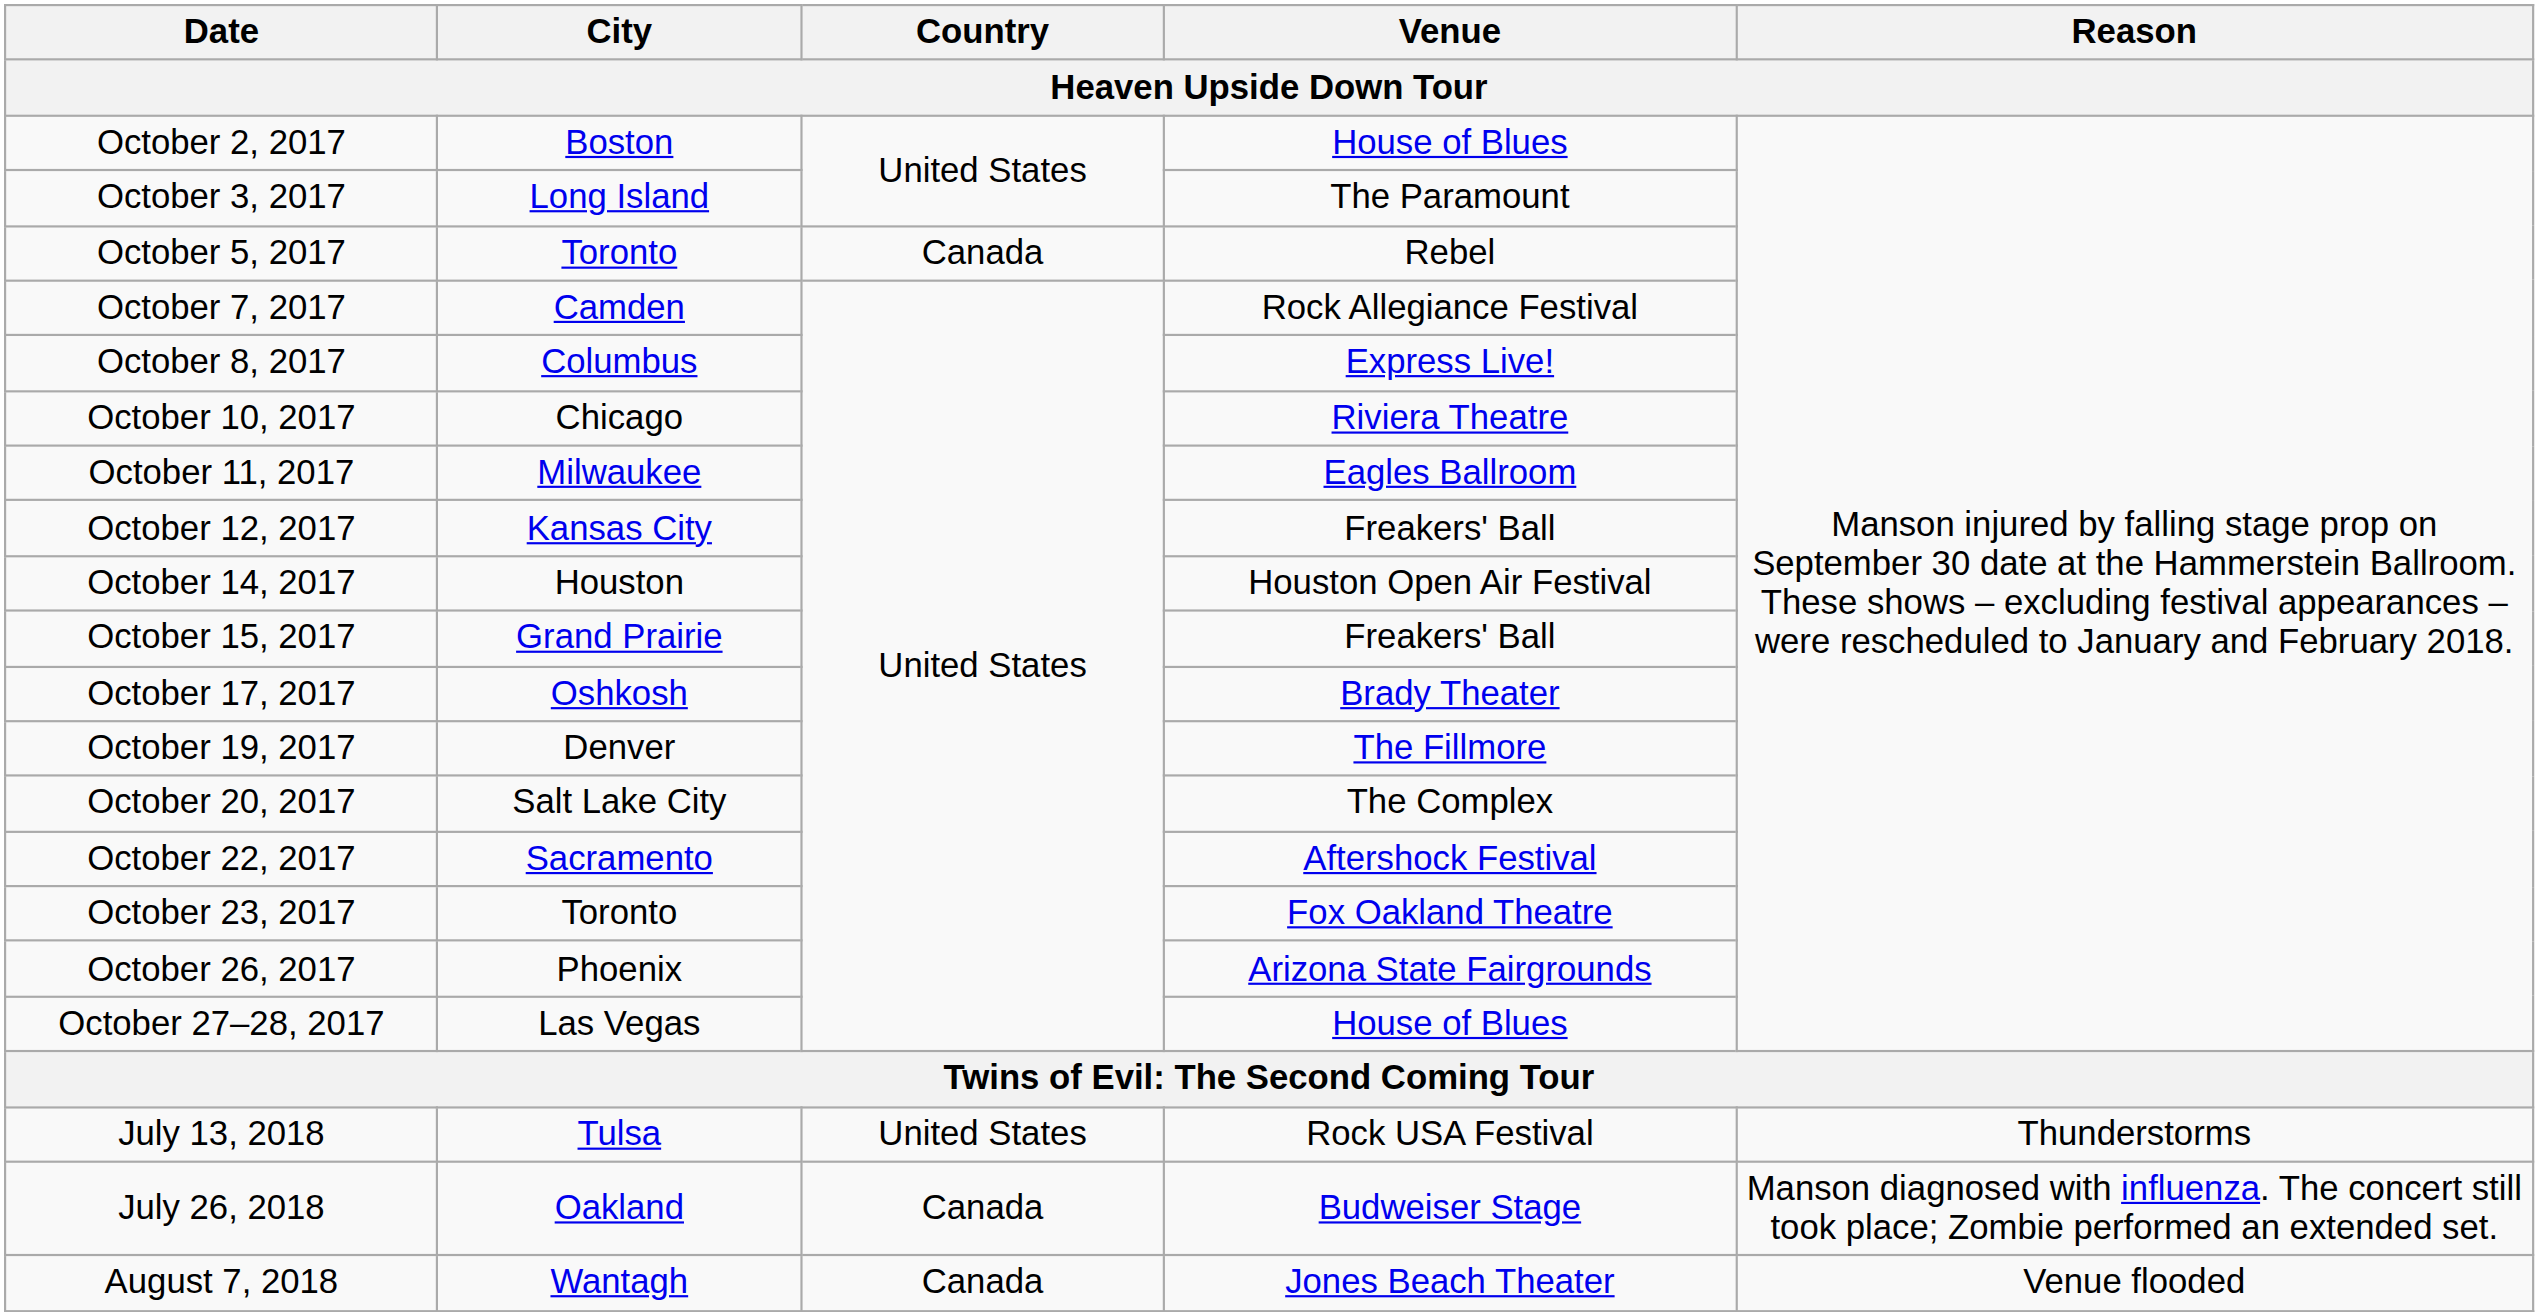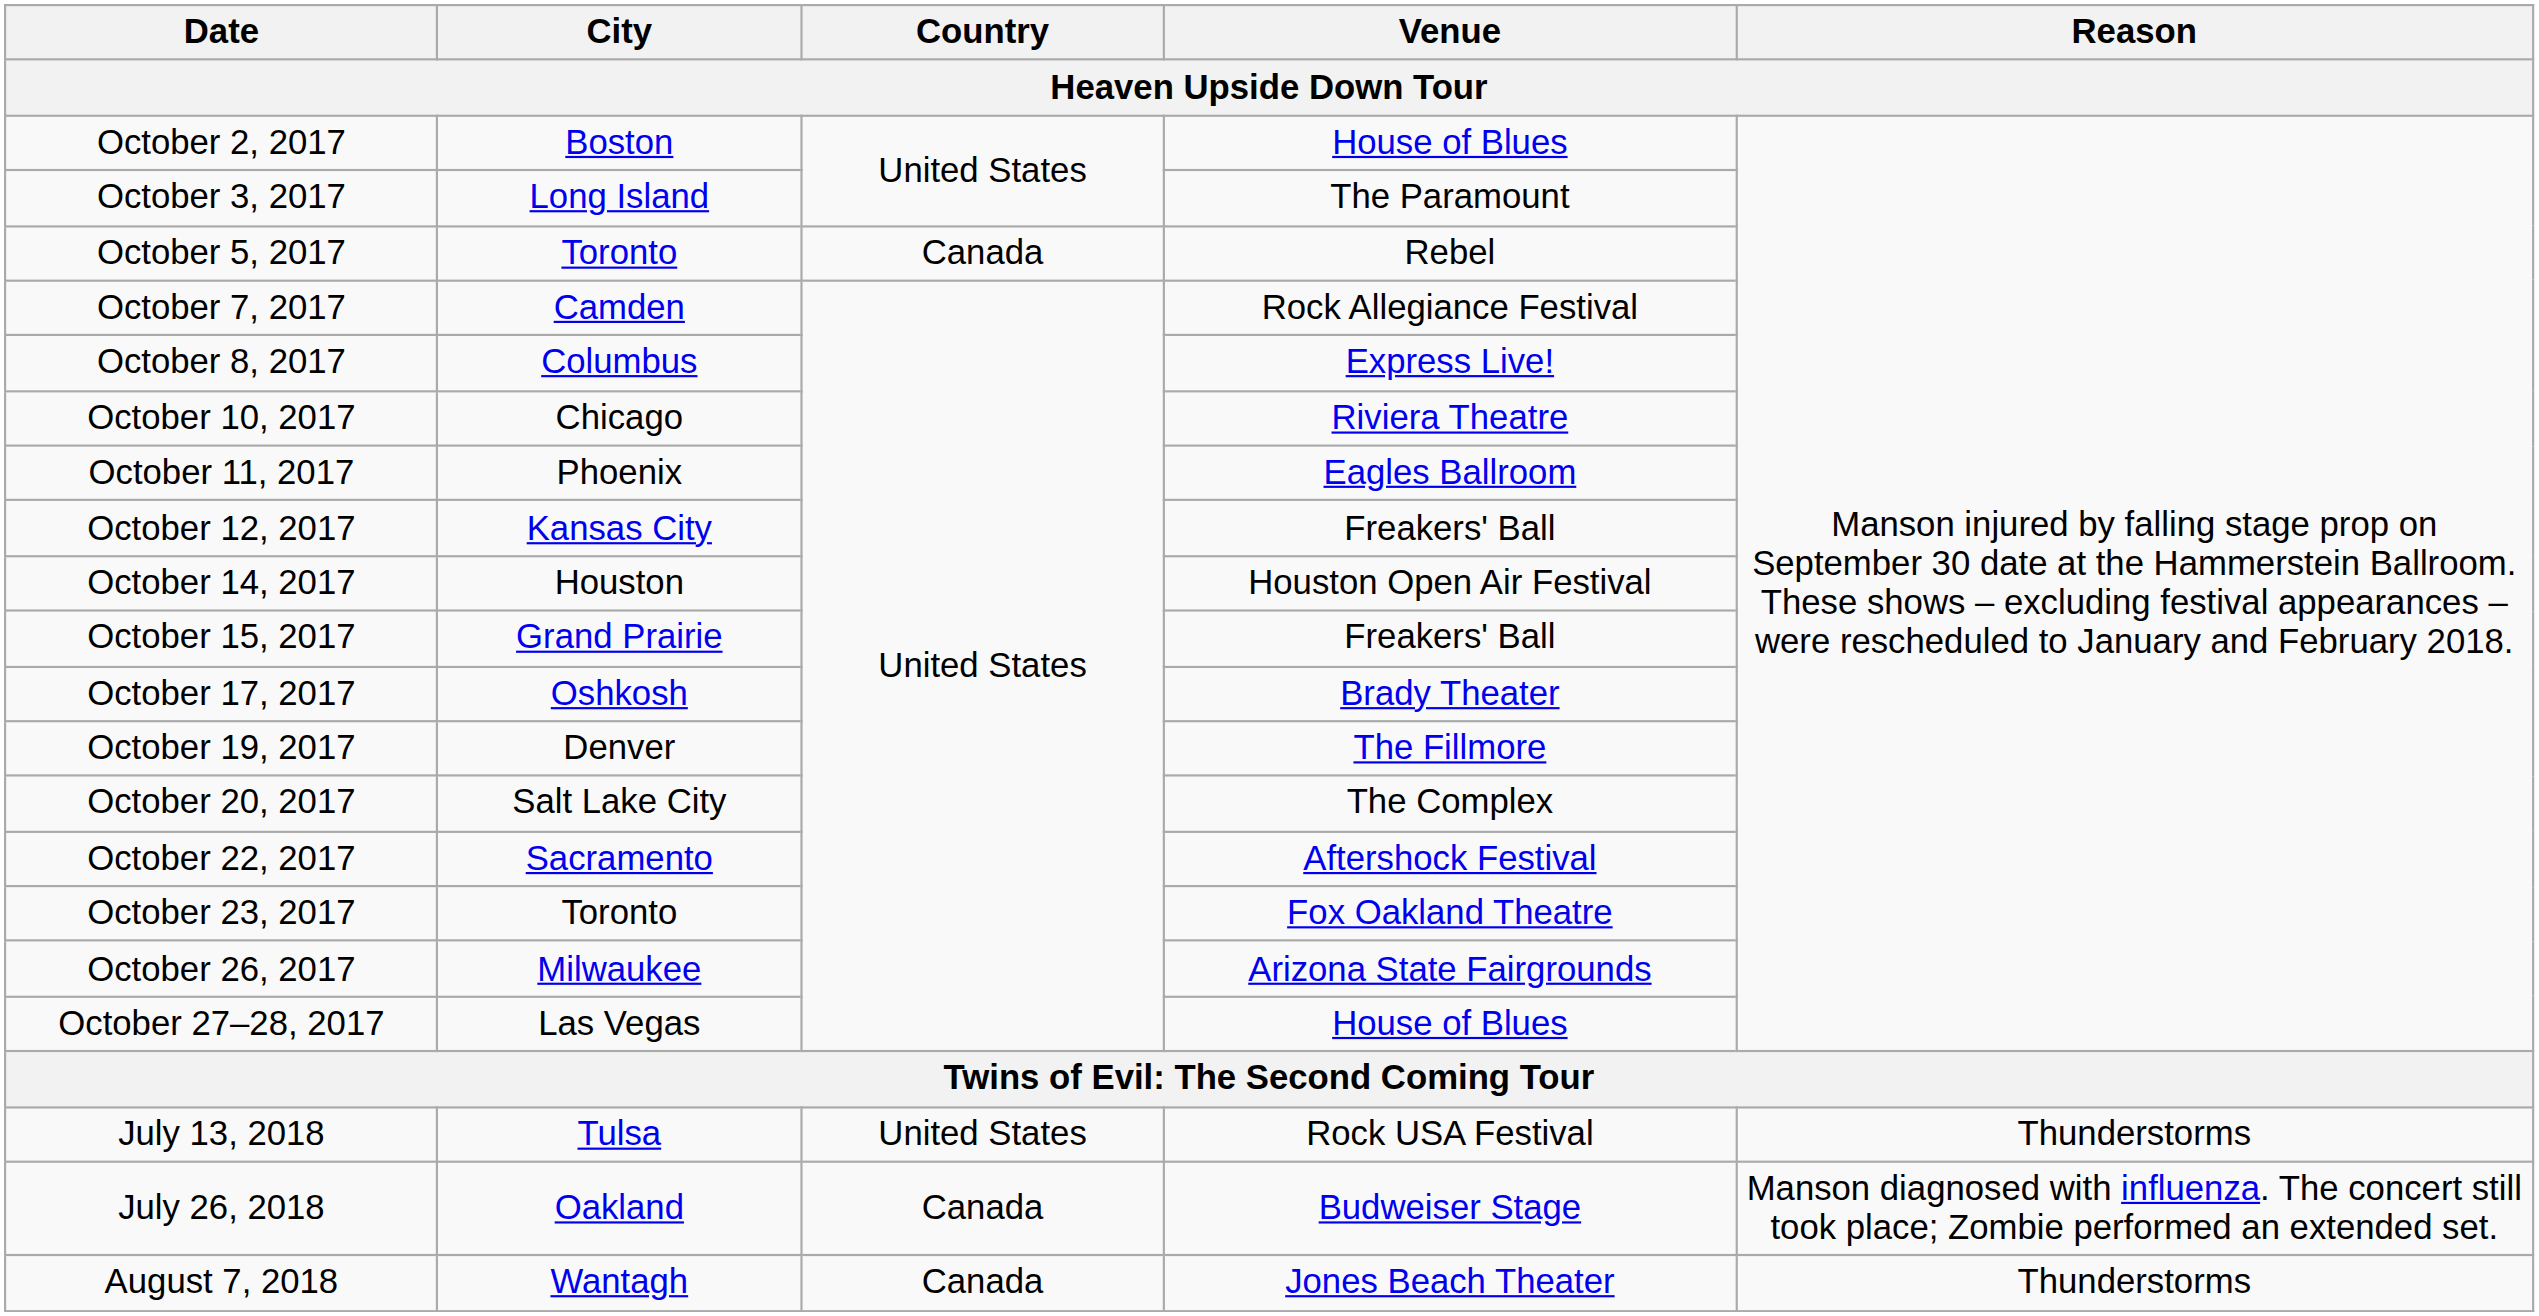October 11, 2017 | City: Milwaukee -> Phoenix
October 26, 2017 | City: Phoenix -> Milwaukee
August 7, 2018 | Reason: Venue flooded -> Thunderstorms
